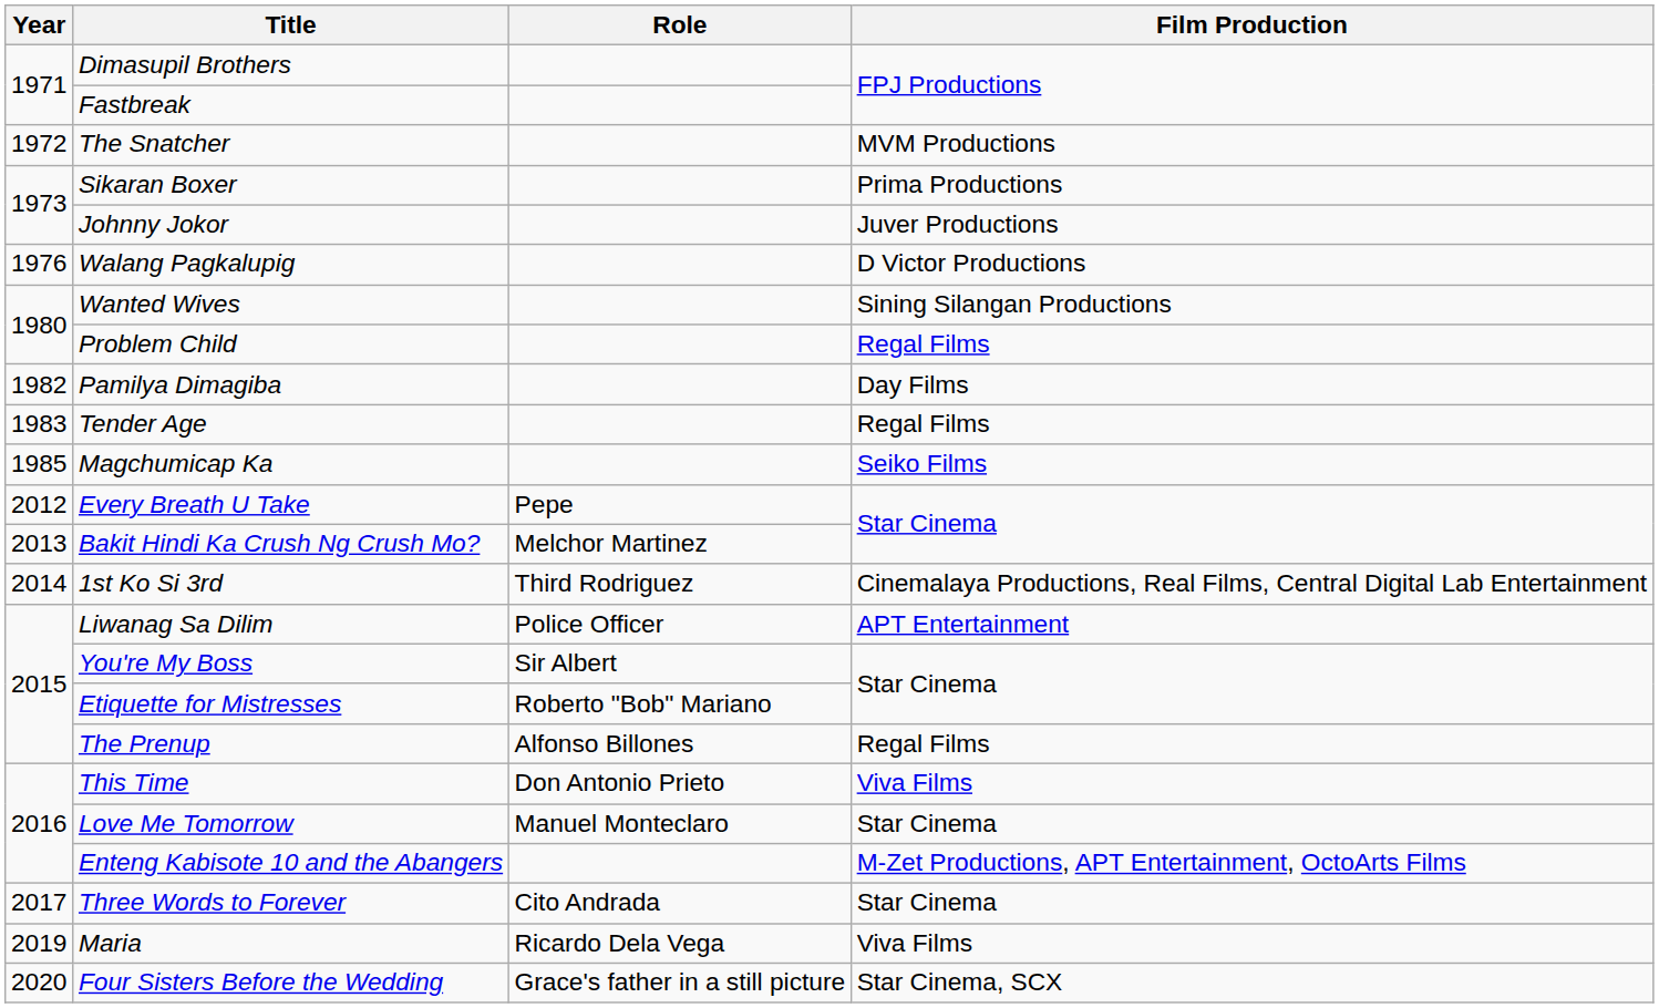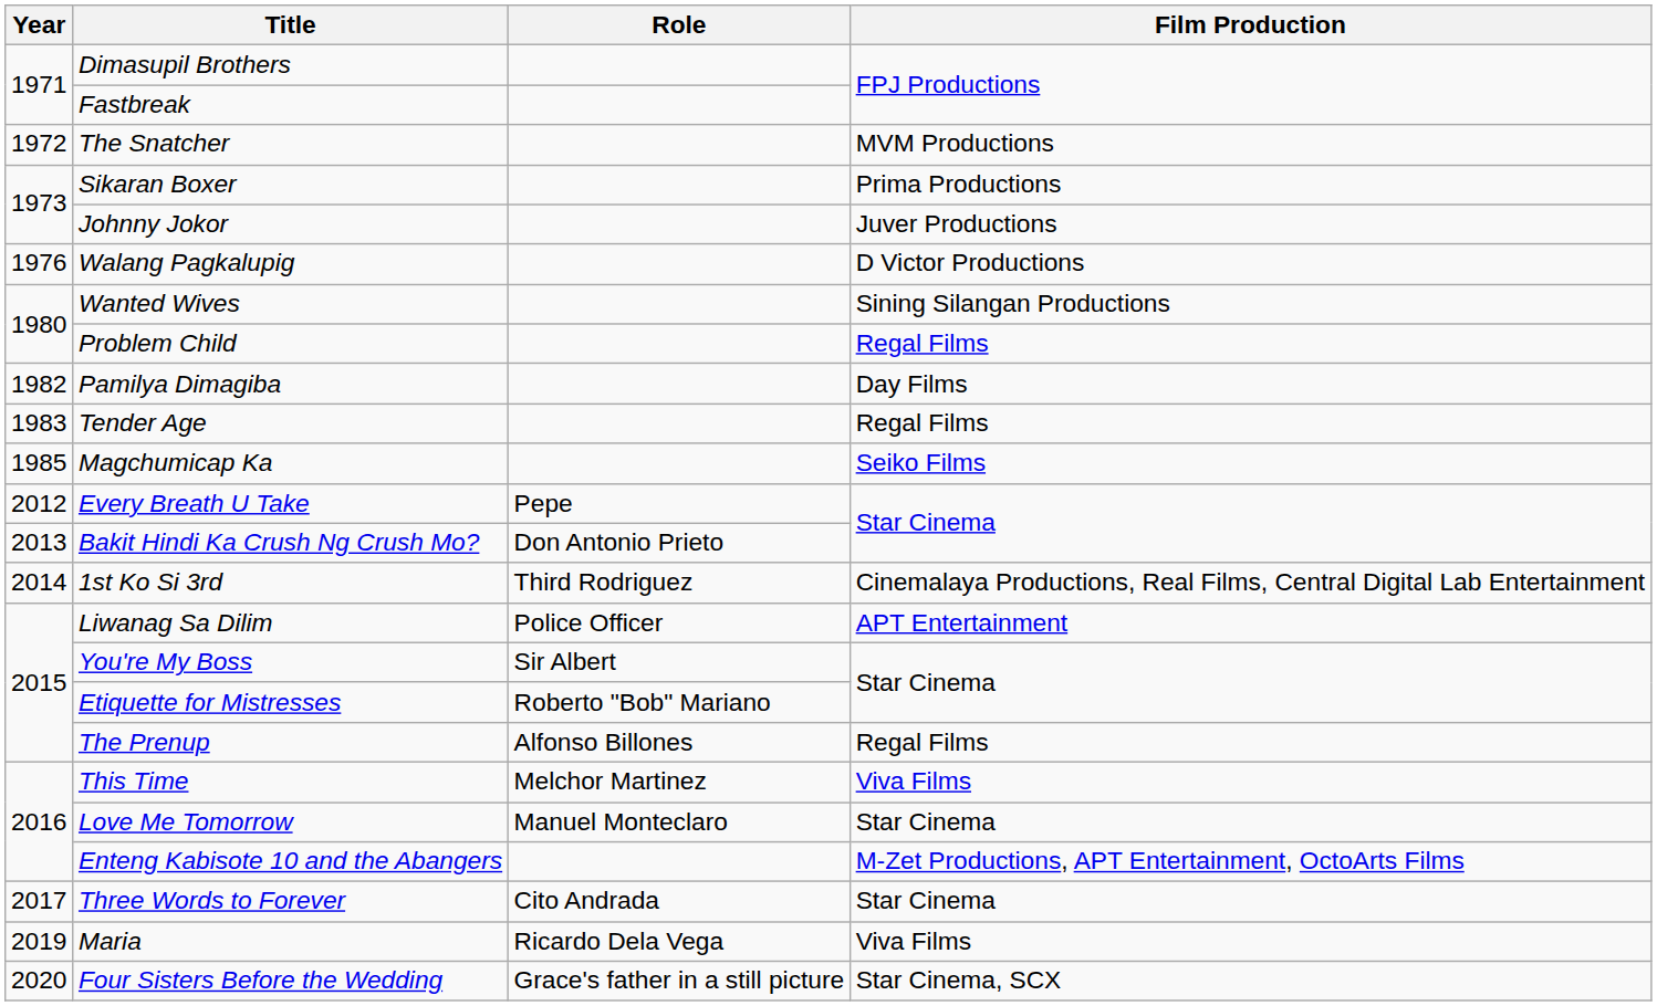Bakit Hindi Ka Crush Ng Crush Mo? | Role: Melchor Martinez -> Don Antonio Prieto
This Time | Role: Don Antonio Prieto -> Melchor Martinez
